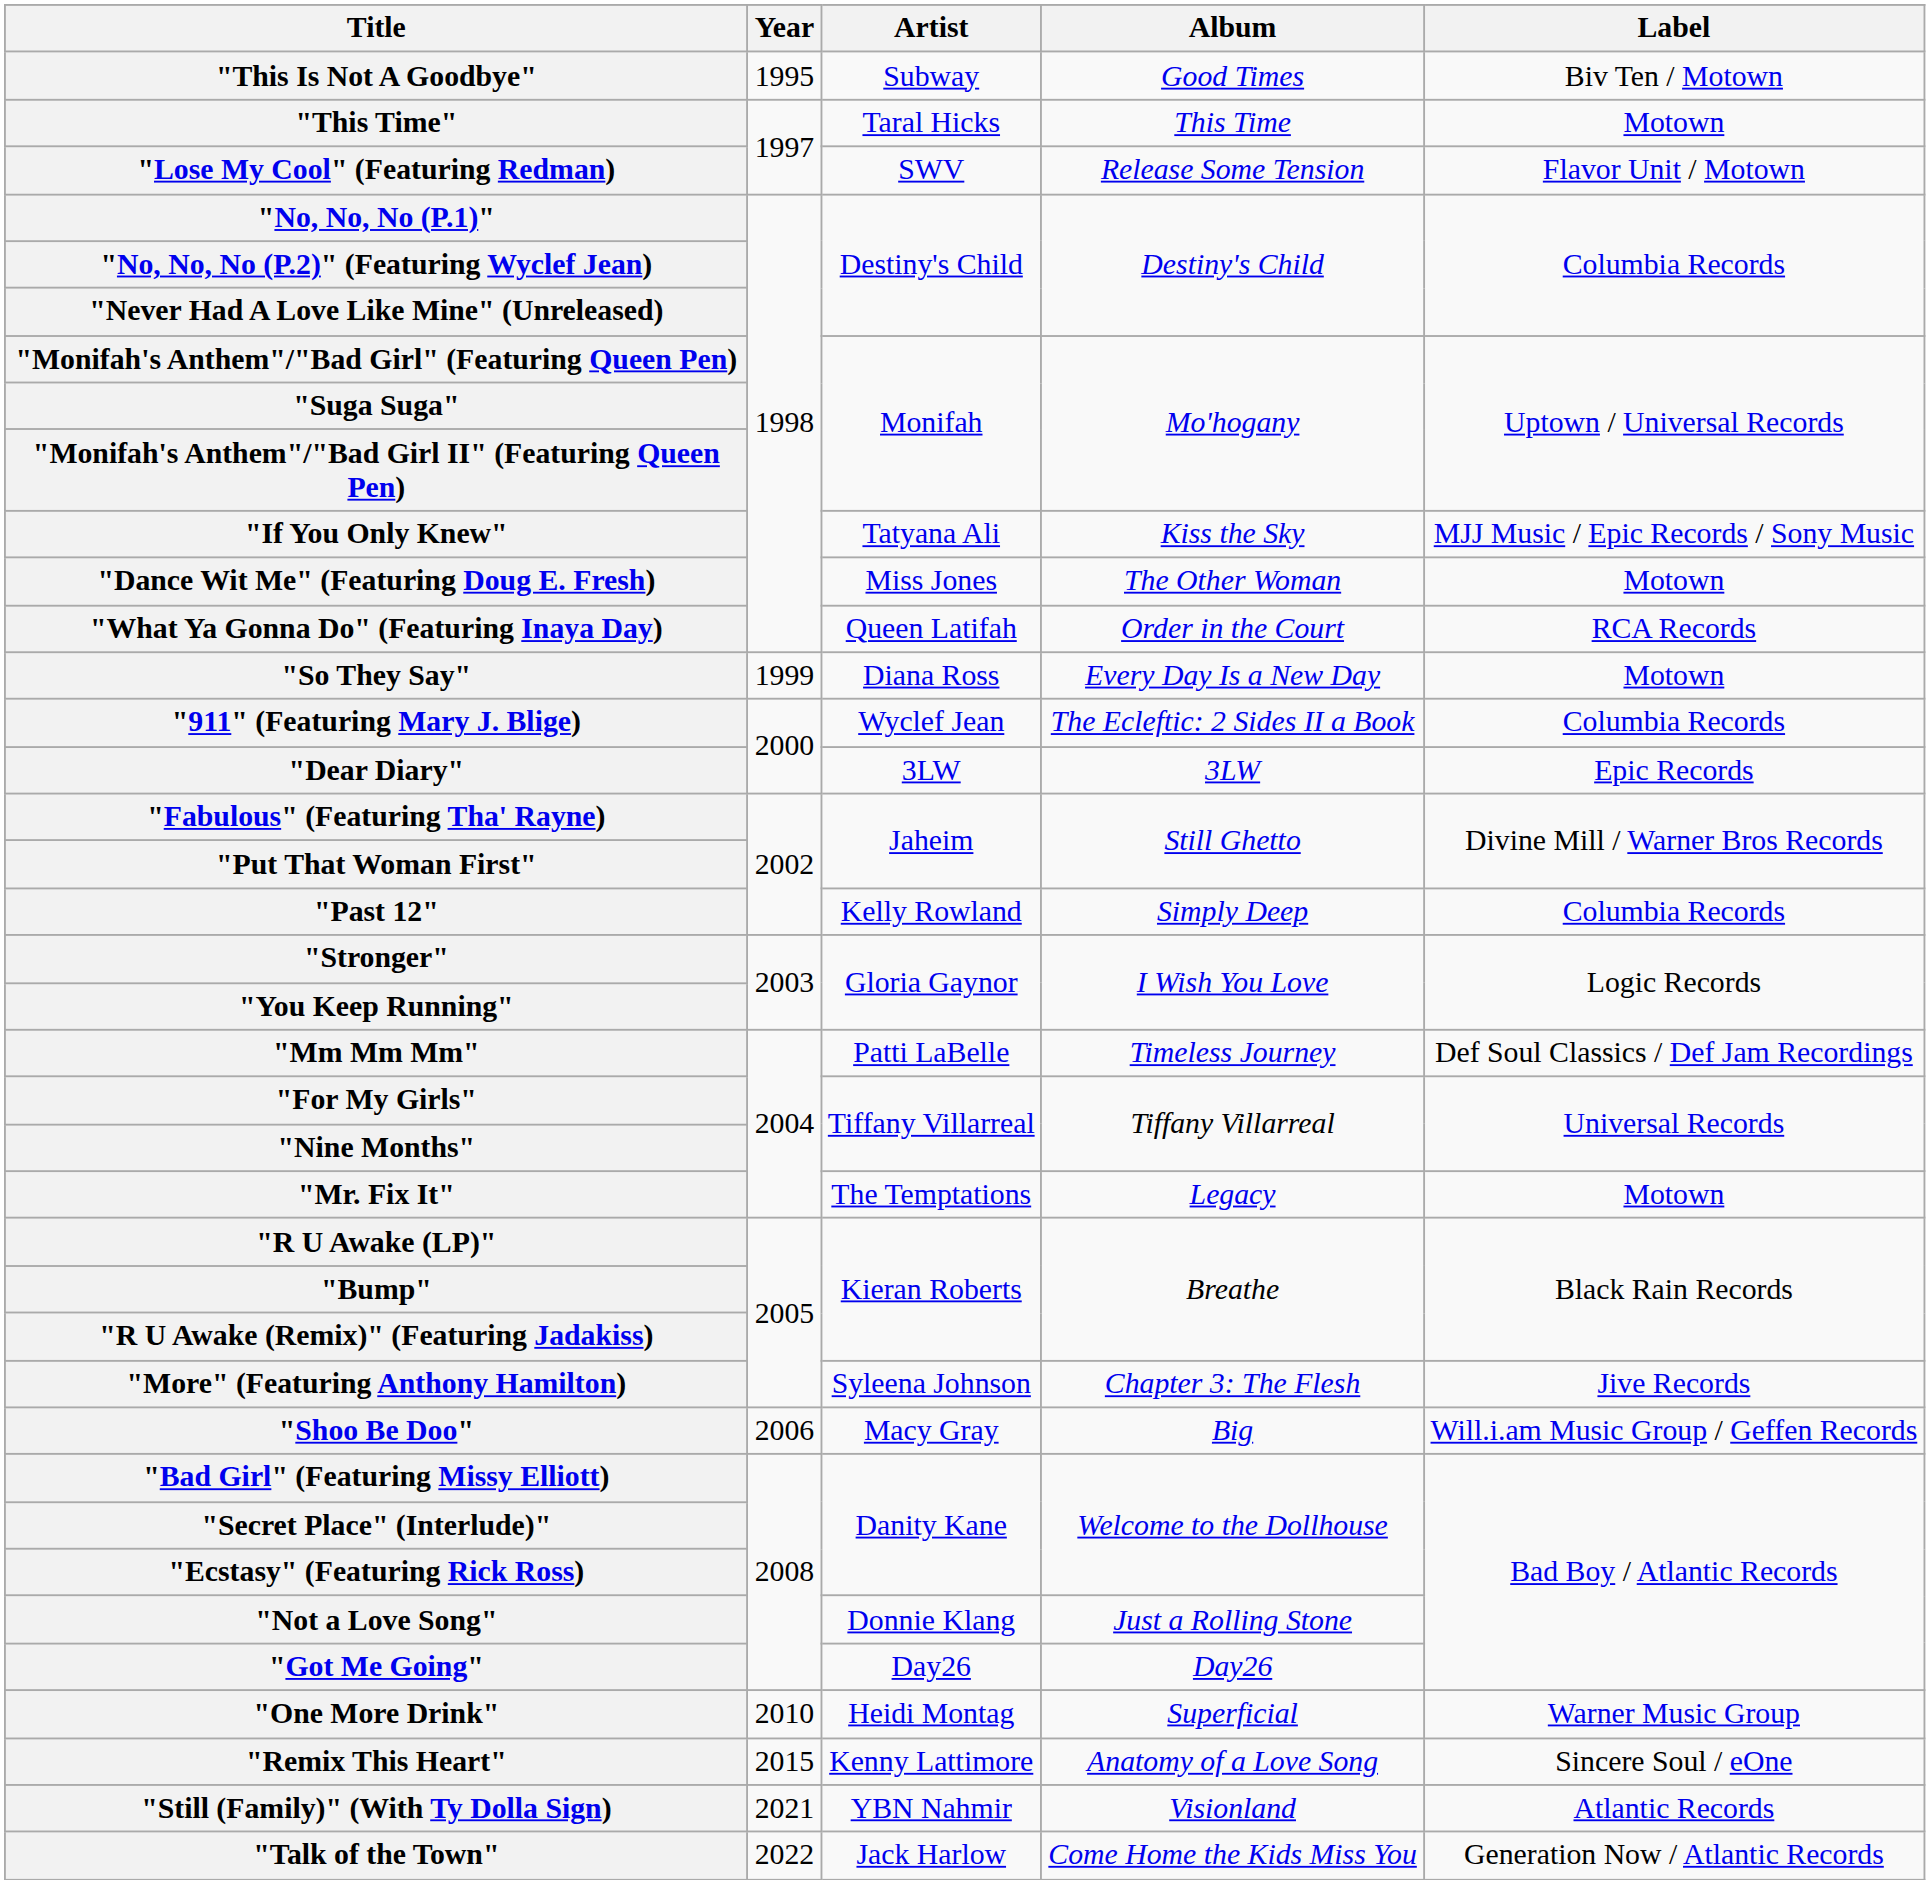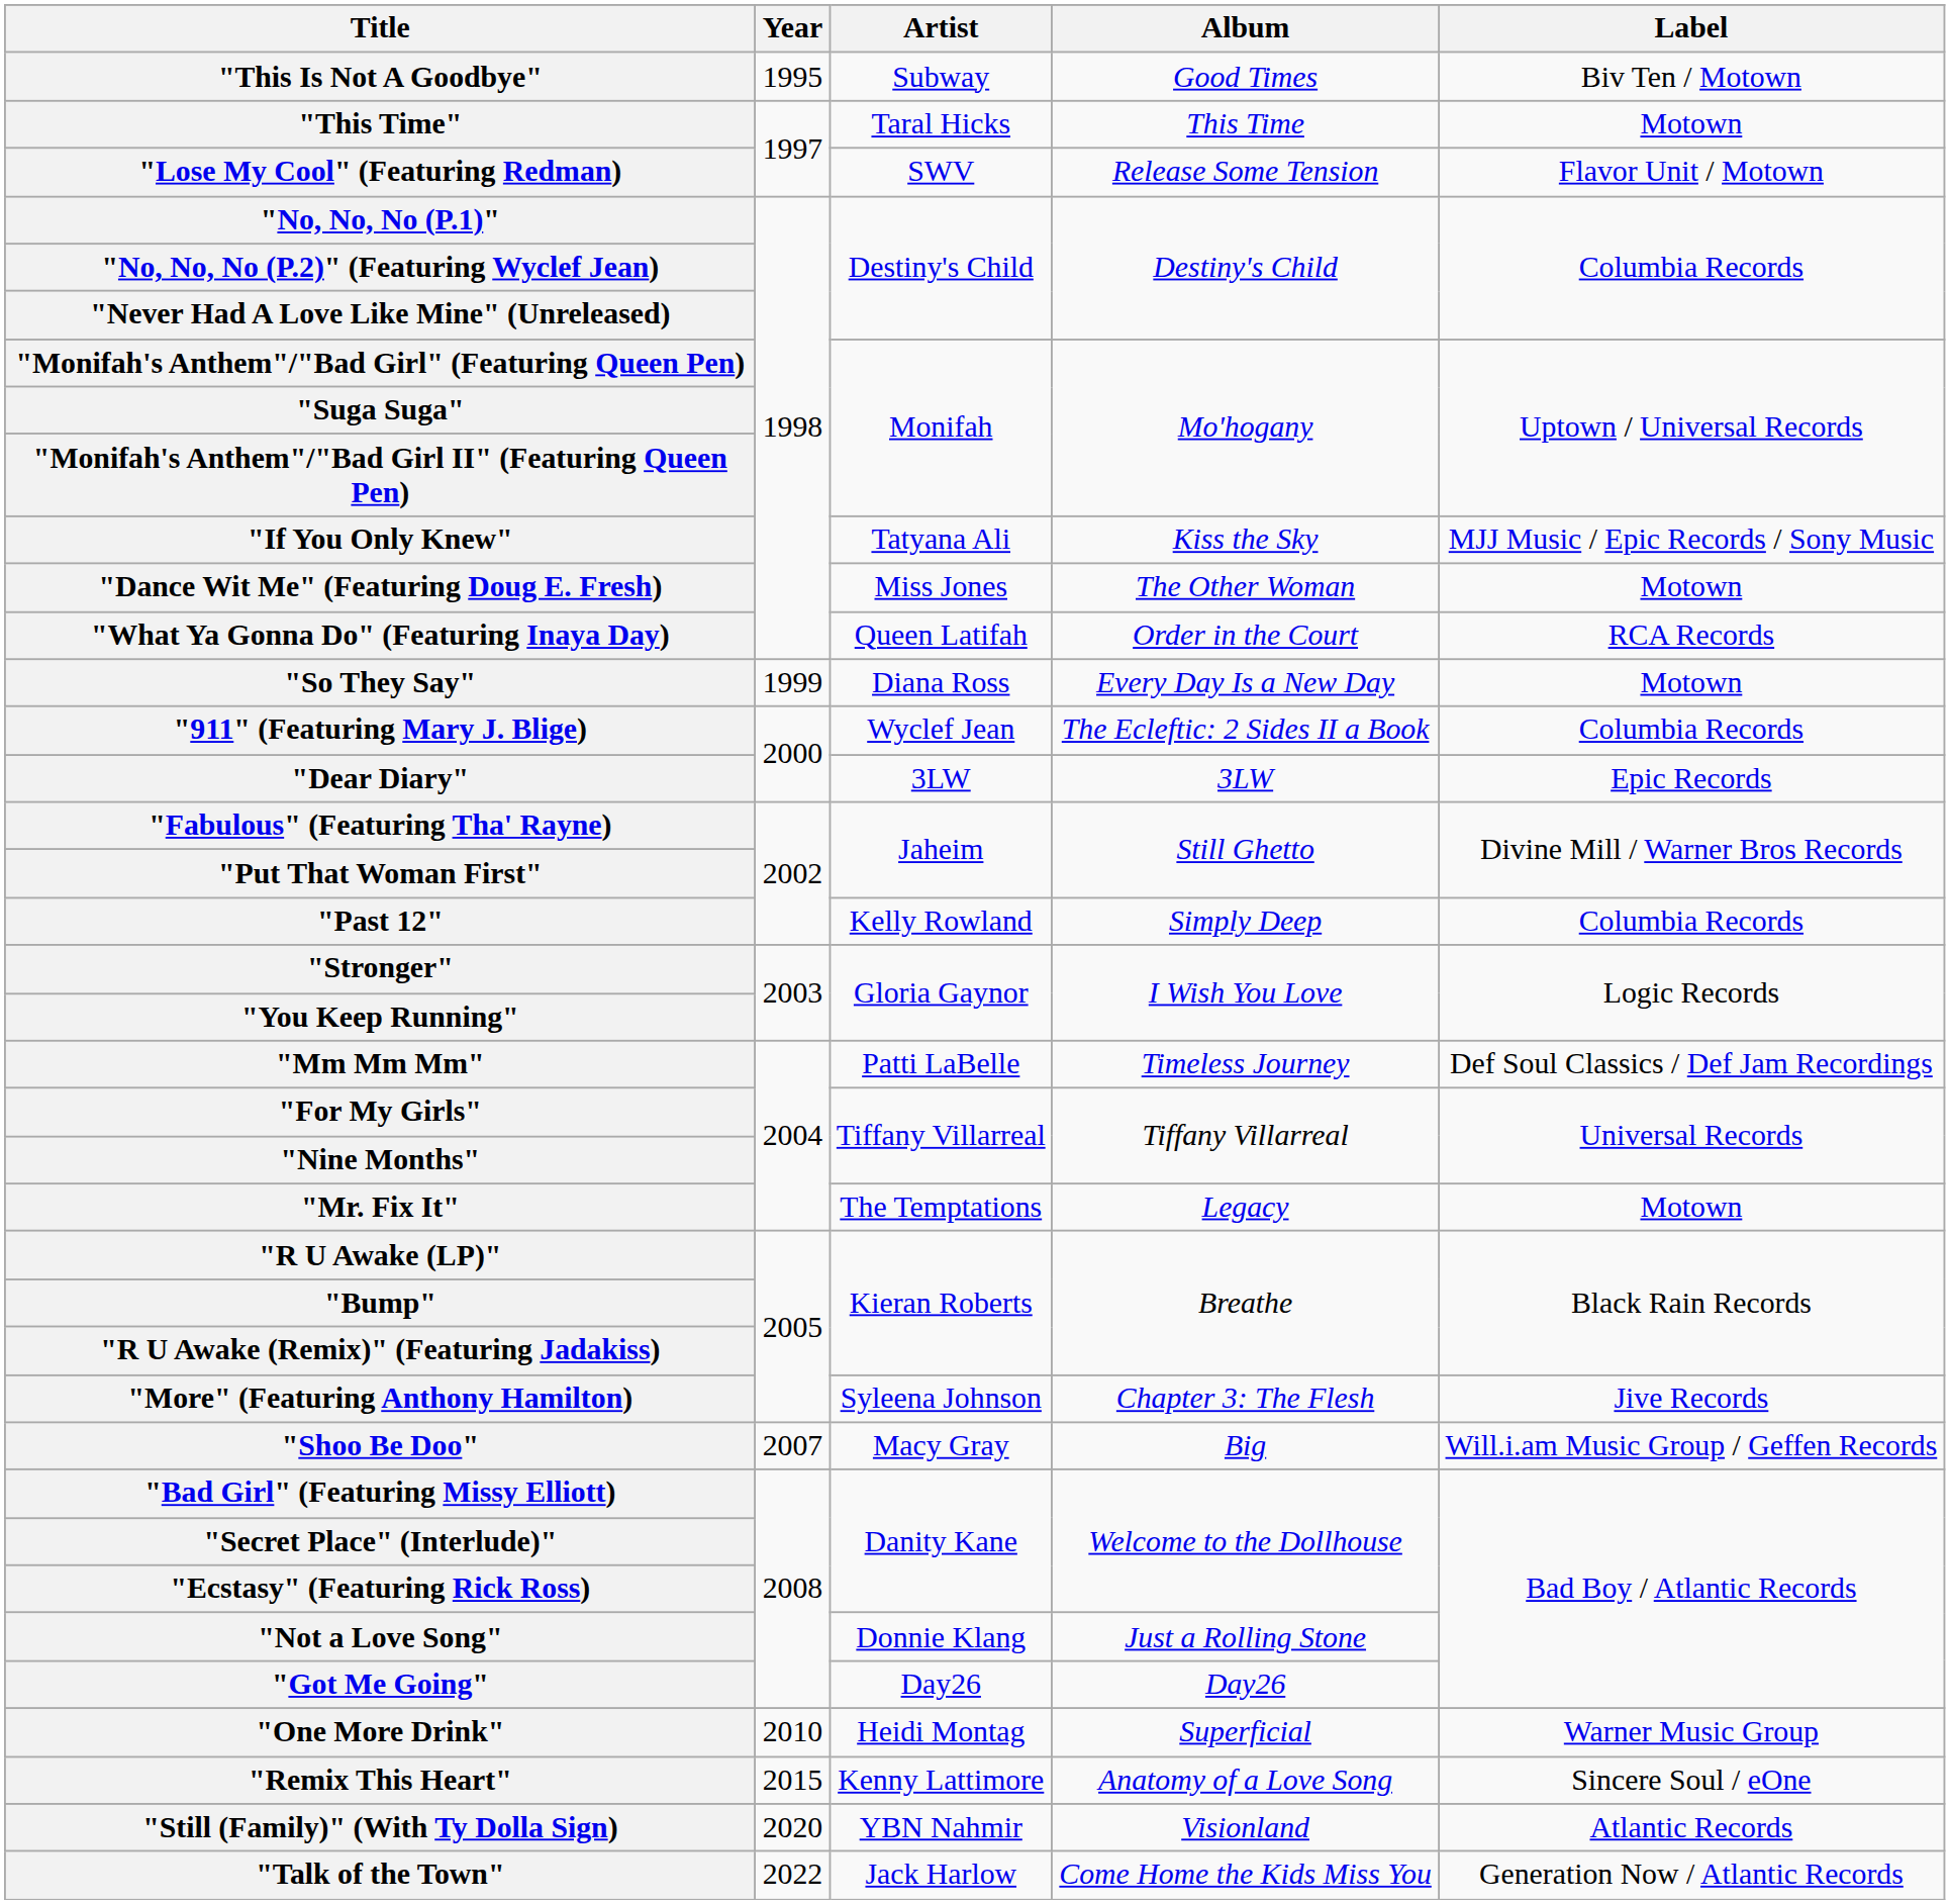"Shoo Be Doo" | Year: 2006 -> 2007
"Still (Family)" (With Ty Dolla Sign) | Year: 2021 -> 2020
